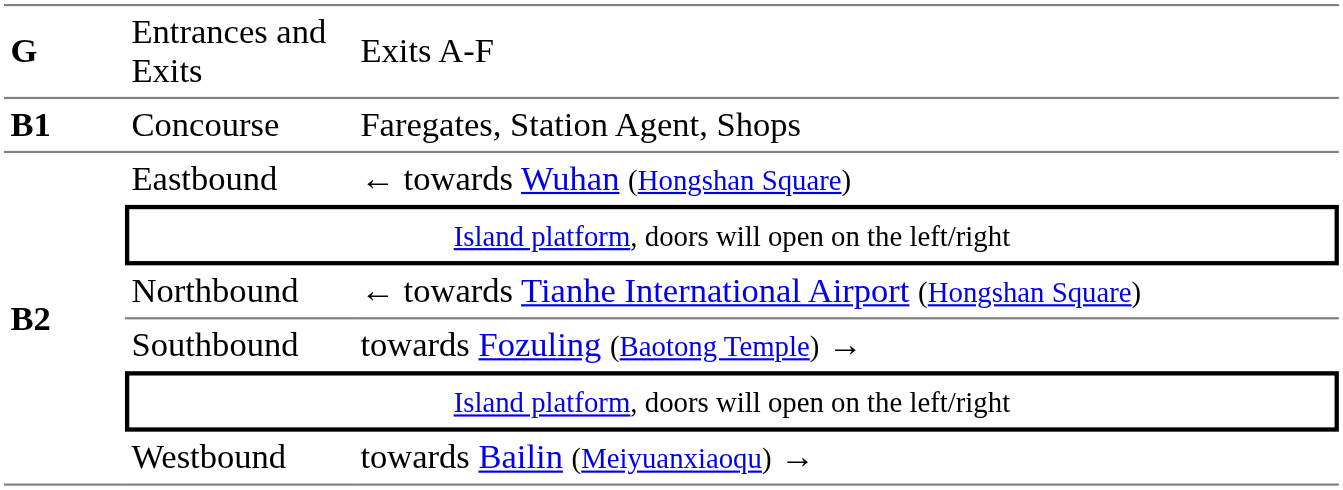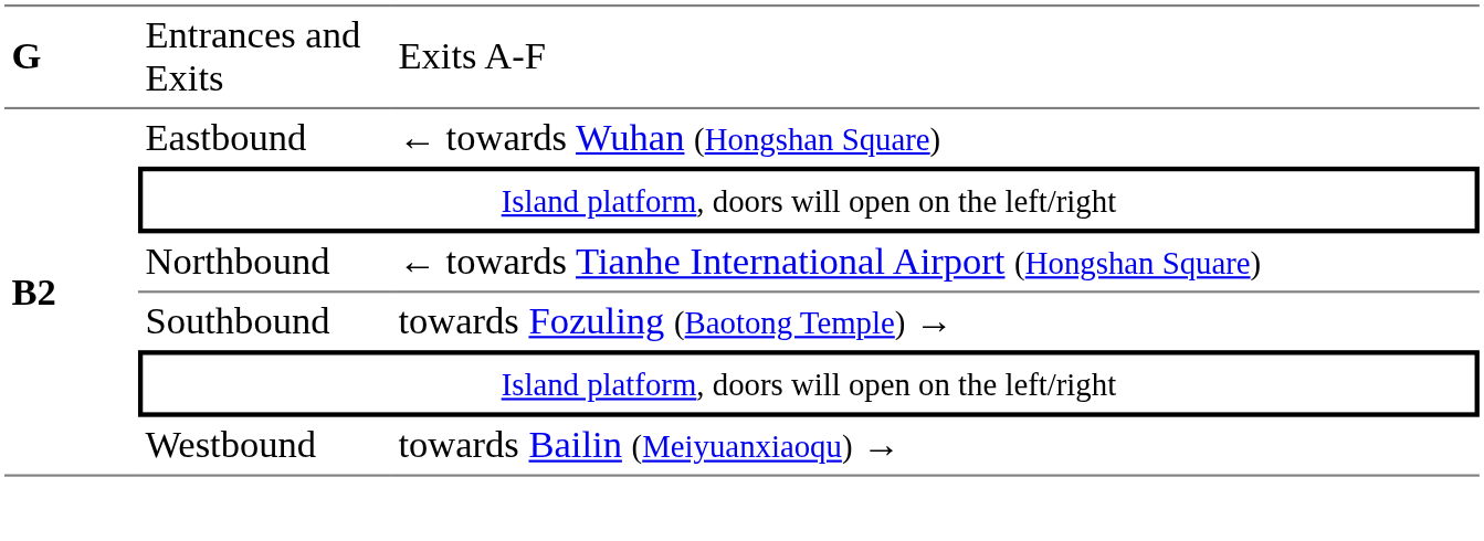- row: B1 | Concourse | Faregates, Station Agent, Shops
